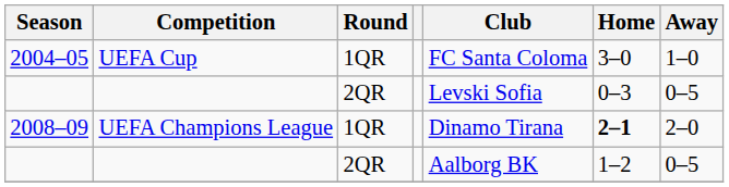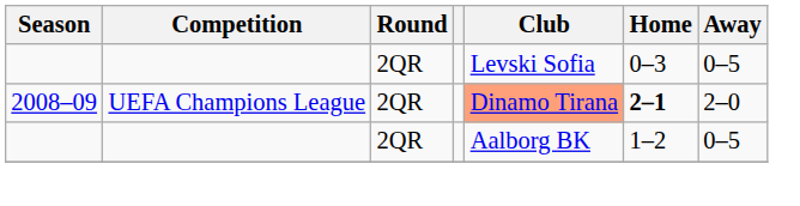- row: 2004–05 | UEFA Cup | 1QR | FC Santa Coloma | 3–0 | 1–0
2008–09 | Round: 1QR -> 2QR
2008–09 | Club: no background -> lightsalmon background
